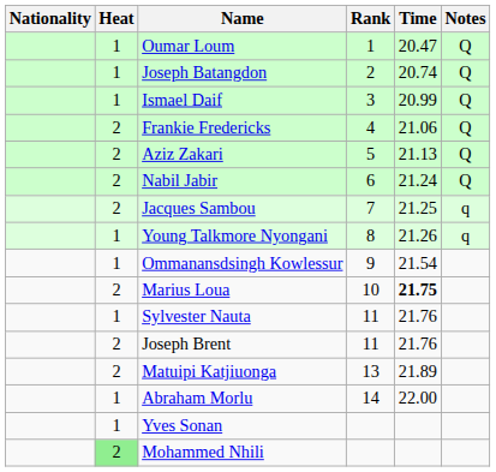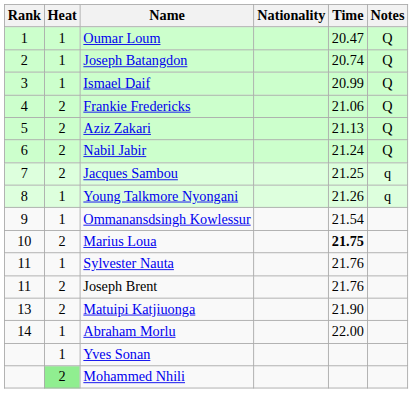columns swapped: Rank <-> Nationality
Matuipi Katjiuonga | Time: 21.89 -> 21.90
